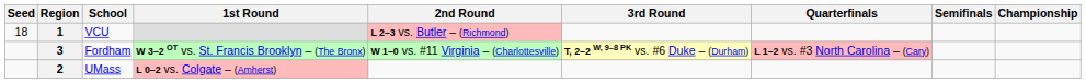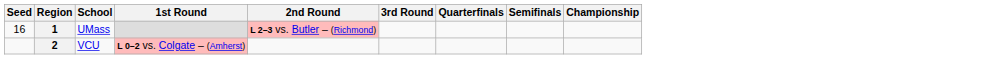1 | Seed: 18 -> 16
1 | School: VCU -> UMass
- row: 3 | Fordham | W 3–2 OT vs. St. Francis Brooklyn – (The Bronx) | W 1–0 vs. #11 Virginia – (Charlottesville) | T, 2–2 W, 9–8 PK vs. #6 Duke – (Durham) | L 1–2 vs. #3 North Carolina – (Cary)
2 | School: UMass -> VCU
